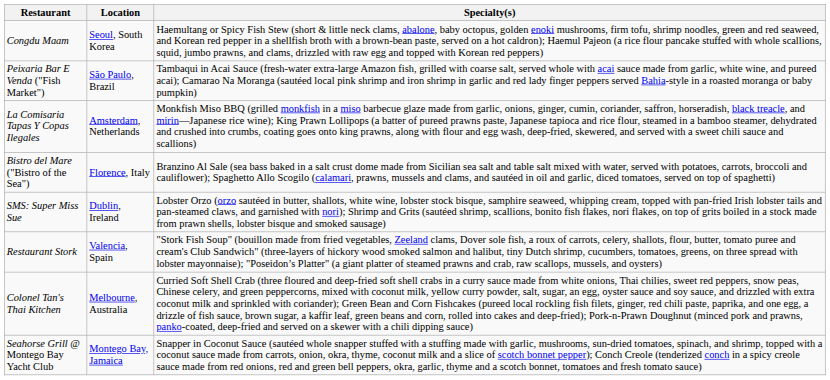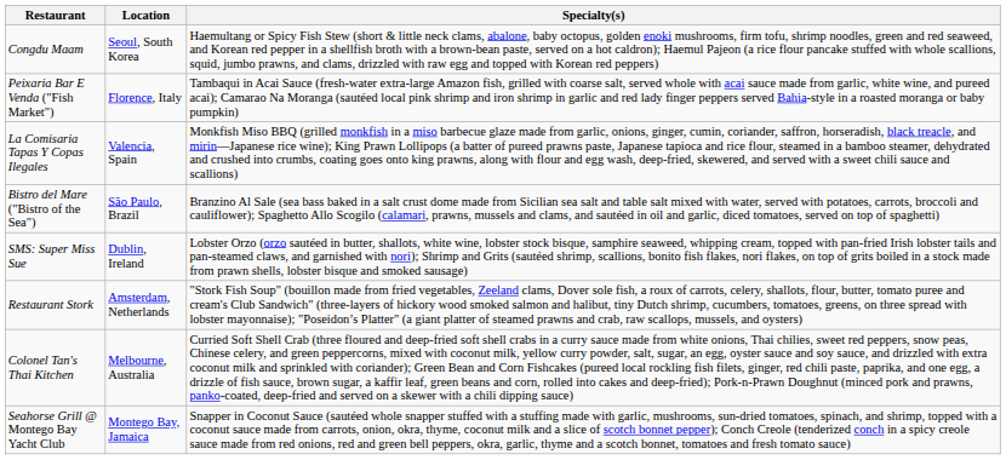Peixaria Bar E Venda ("Fish Market") | Location: São Paulo, Brazil -> Florence, Italy
La Comisaria Tapas Y Copas Ilegales | Location: Amsterdam, Netherlands -> Valencia, Spain
Bistro del Mare ("Bistro of the Sea") | Location: Florence, Italy -> São Paulo, Brazil
Restaurant Stork | Location: Valencia, Spain -> Amsterdam, Netherlands
